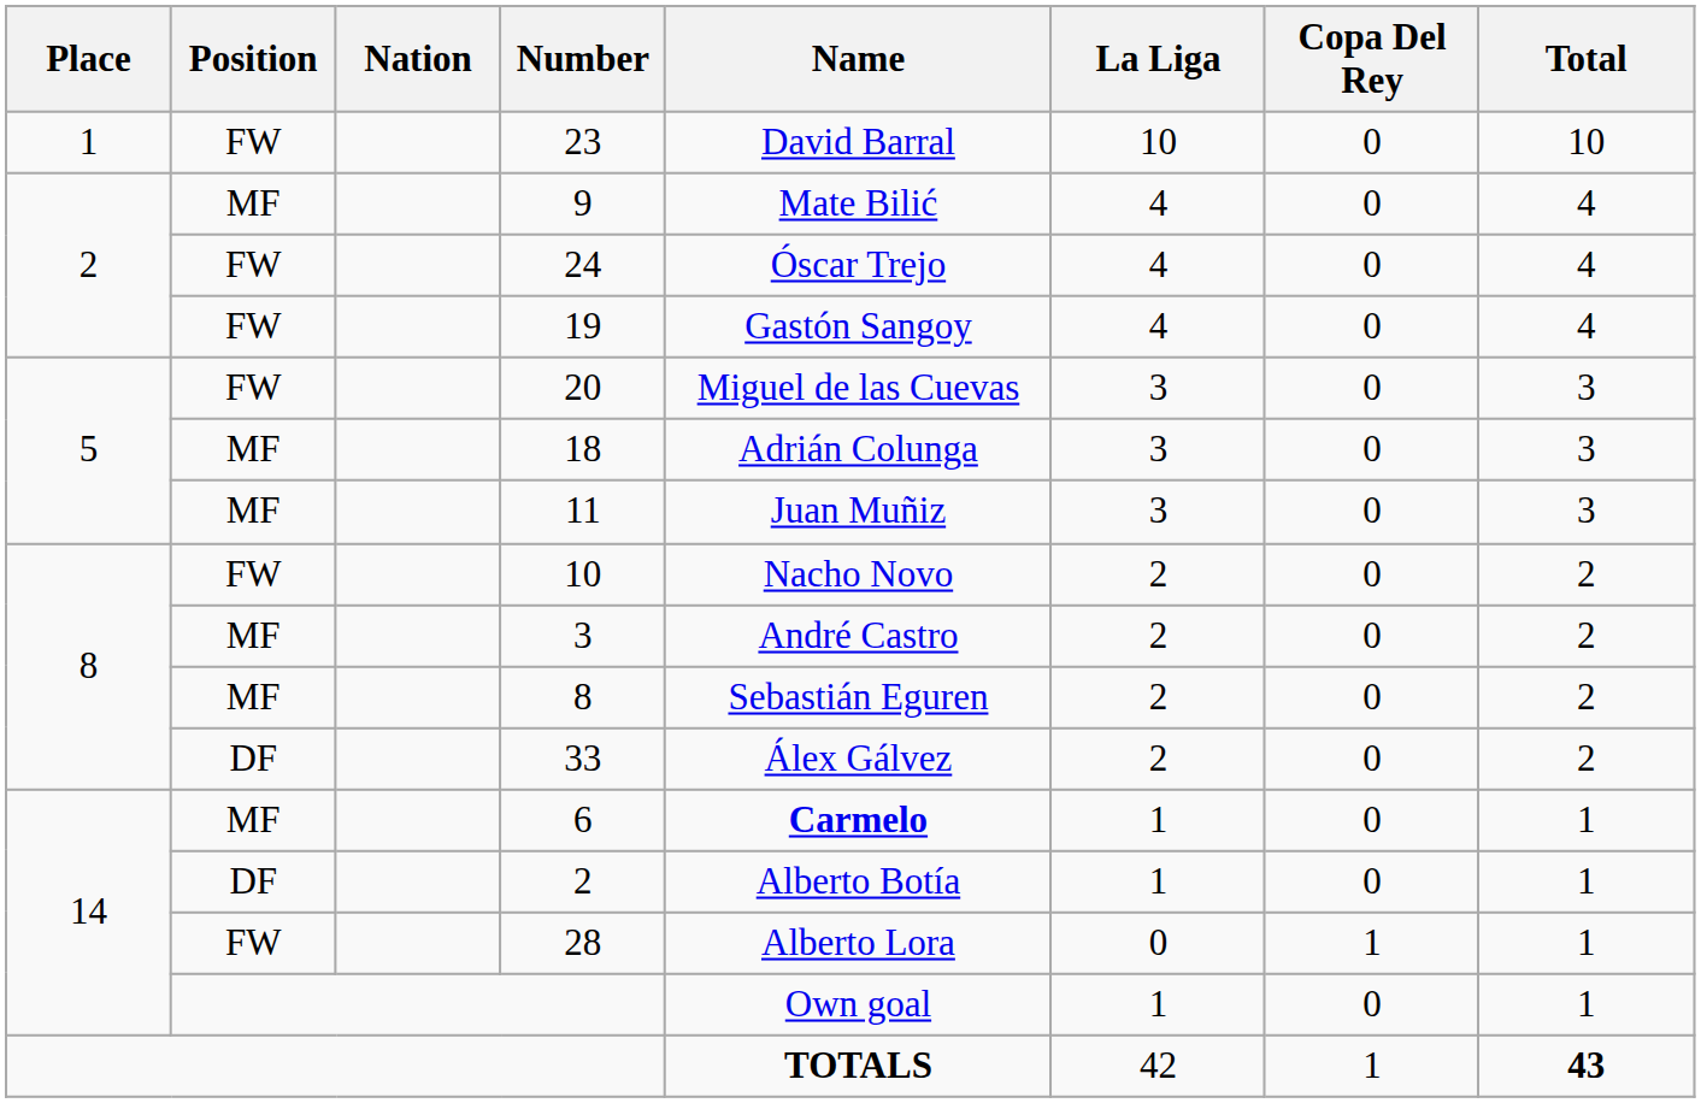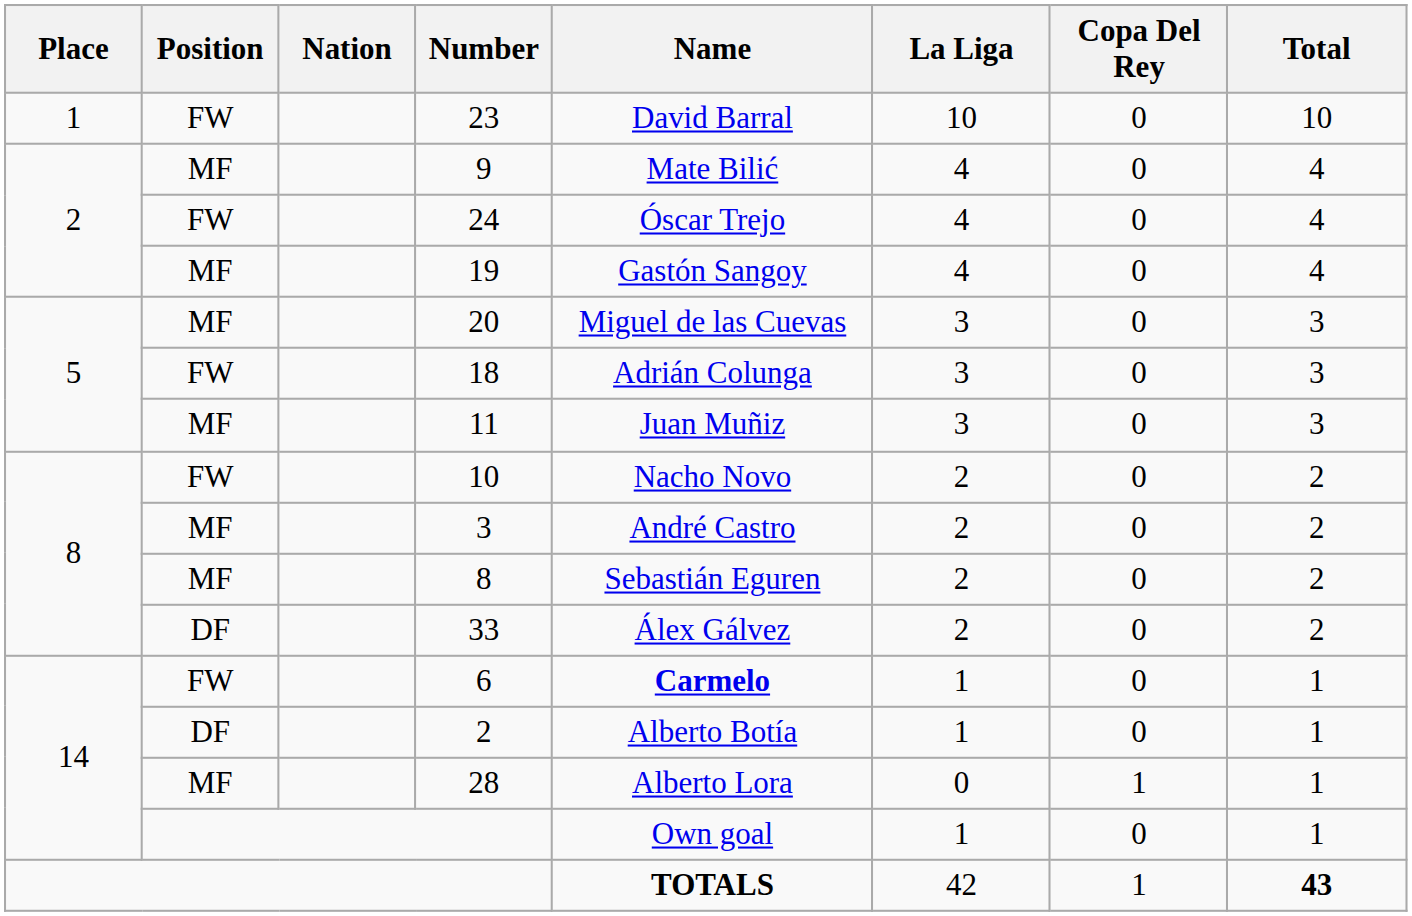19 | Position: FW -> MF
20 | Position: FW -> MF
18 | Position: MF -> FW
6 | Position: MF -> FW
28 | Position: FW -> MF
